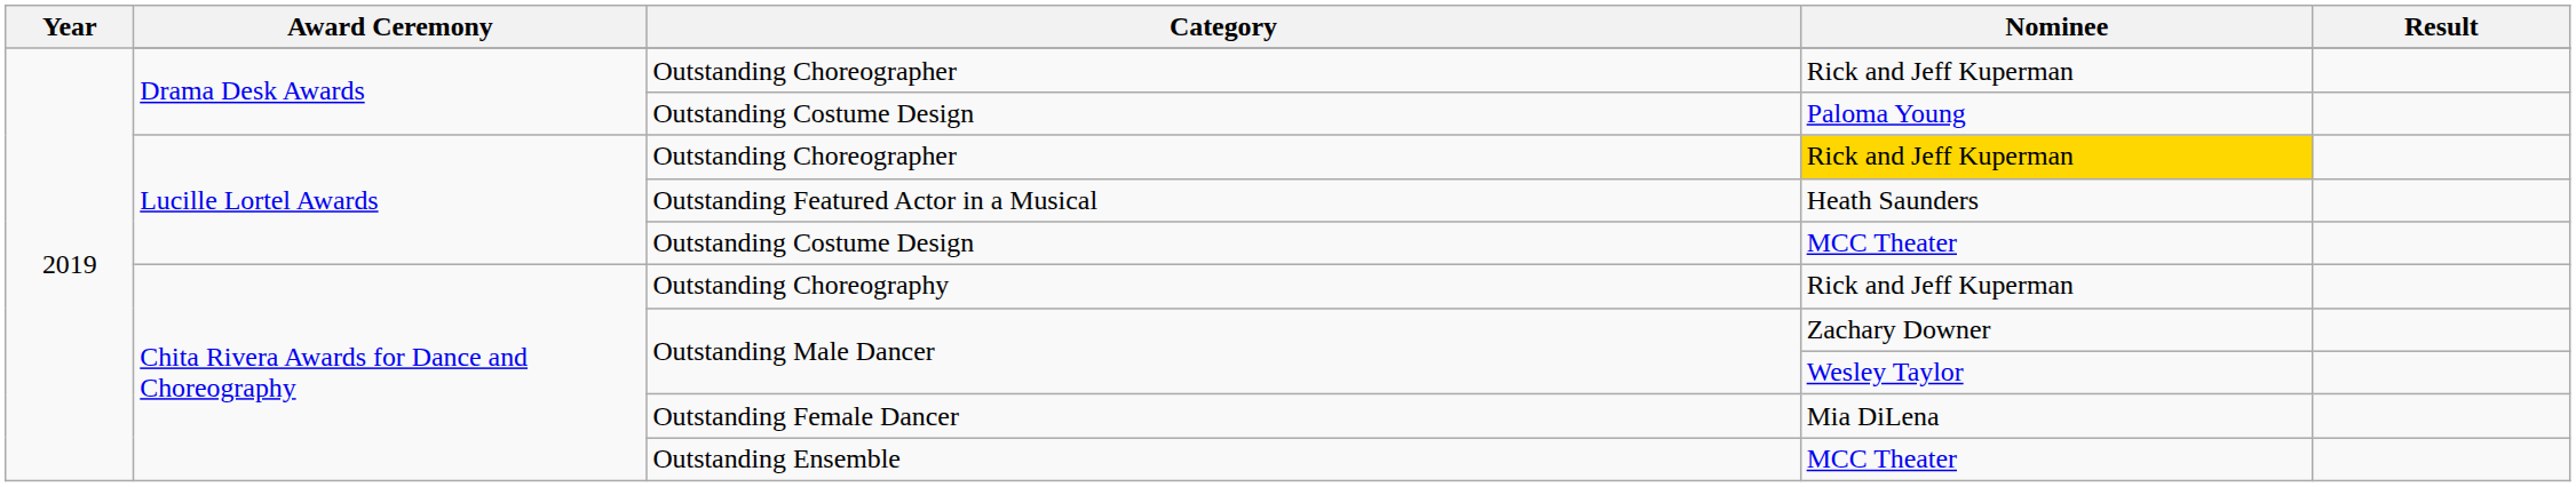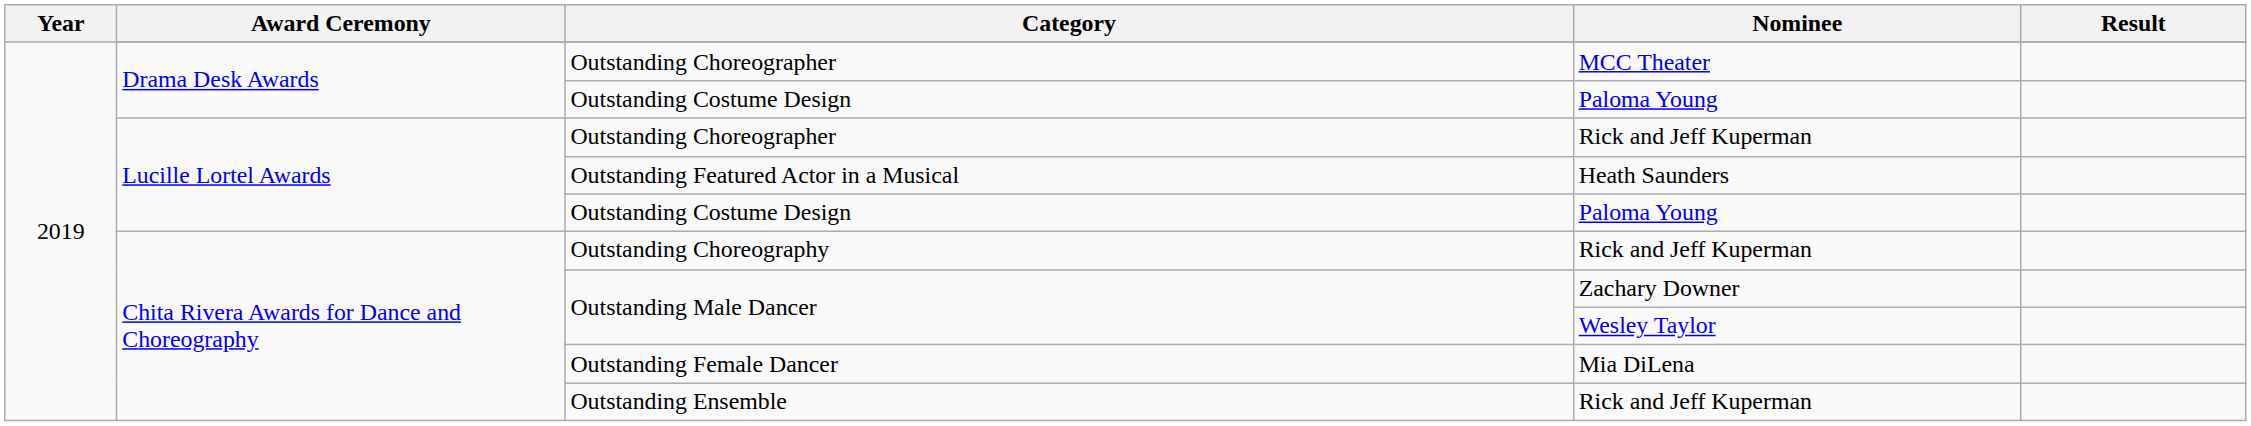Drama Desk Awards / Outstanding Choreographer | Nominee: Rick and Jeff Kuperman -> MCC Theater
Lucille Lortel Awards / Outstanding Choreographer | Nominee: gold background -> no background
Lucille Lortel Awards / Outstanding Costume Design | Nominee: MCC Theater -> Paloma Young
Outstanding Ensemble | Nominee: MCC Theater -> Rick and Jeff Kuperman
